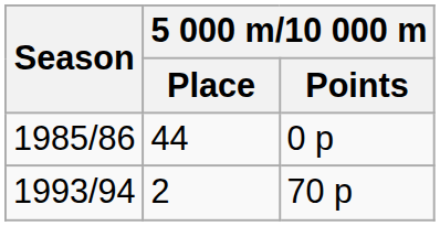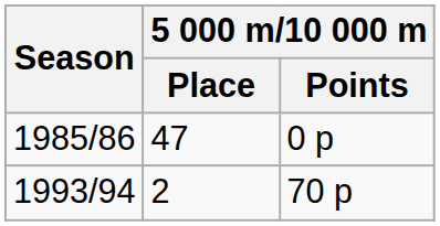1985/86 | 5 000 m/10 000 m / Place: 44 -> 47
